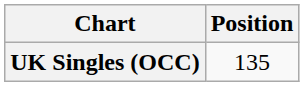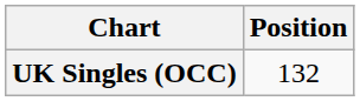UK Singles (OCC) | Position: 135 -> 132
